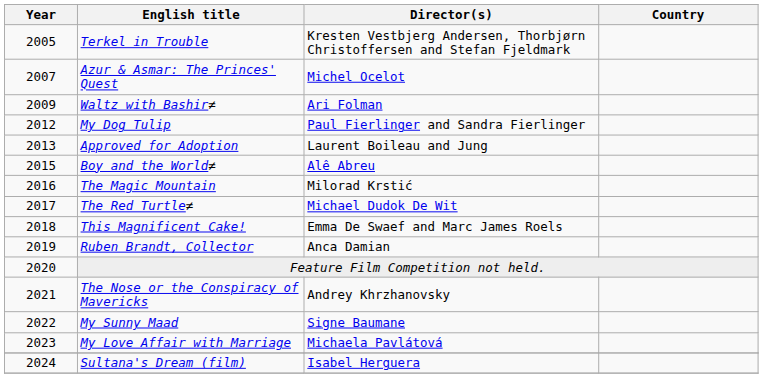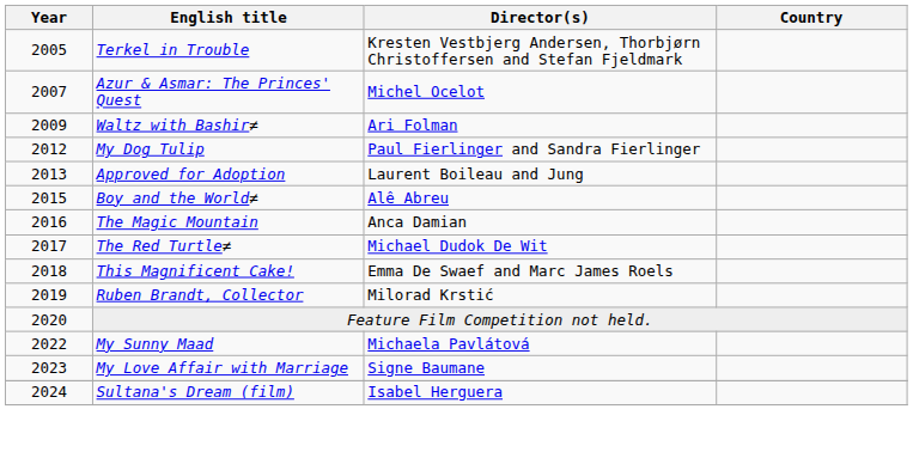The Magic Mountain | Director(s): Milorad Krstić -> Anca Damian
Ruben Brandt, Collector | Director(s): Anca Damian -> Milorad Krstić
- row: 2021 | The Nose or the Conspiracy of Mavericks | Andrey Khrzhanovsky
My Sunny Maad | Director(s): Signe Baumane -> Michaela Pavlátová
My Love Affair with Marriage | Director(s): Michaela Pavlátová -> Signe Baumane
